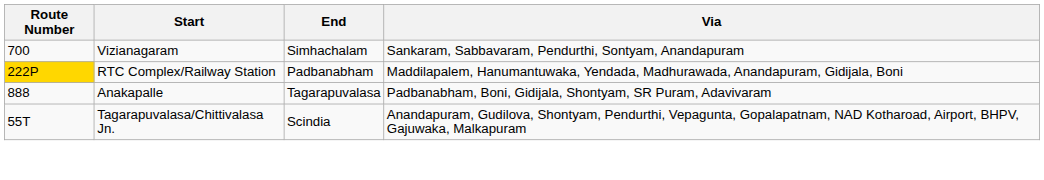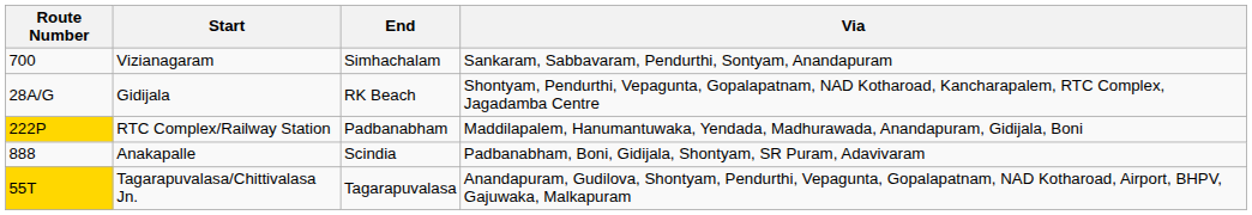+ row: 28A/G | Gidijala | RK Beach | Shontyam, Pendurthi, Vepagunta, Gopalapatnam, NAD Kotharoad, Kancharapalem, RTC Complex, Jagadamba Centre
Anakapalle | End: Tagarapuvalasa -> Scindia
Tagarapuvalasa/Chittivalasa Jn. | Route Number: no background -> gold background
Tagarapuvalasa/Chittivalasa Jn. | End: Scindia -> Tagarapuvalasa
